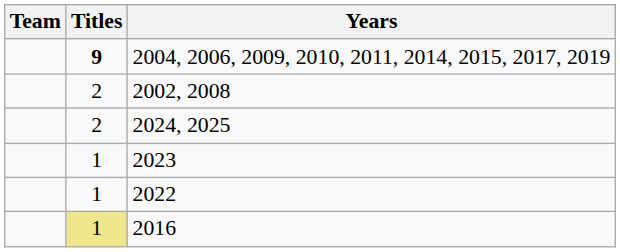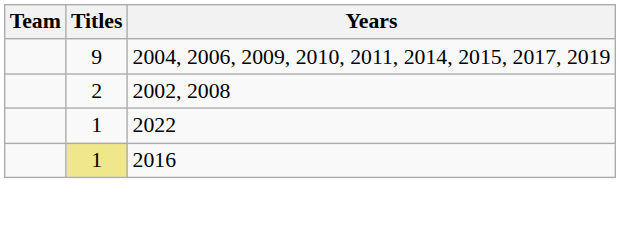2004, 2006, 2009, 2010, 2011, 2014, 2015, 2017, 2019 | Titles: bold -> normal
- row: 2 | 2024, 2025
- row: 1 | 2023
